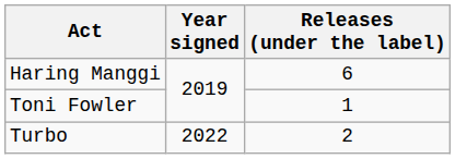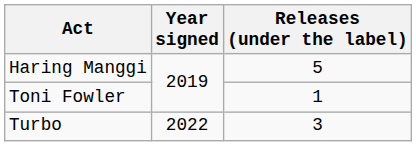Haring Manggi | Releases (under the label): 6 -> 5
Turbo | Releases (under the label): 2 -> 3
